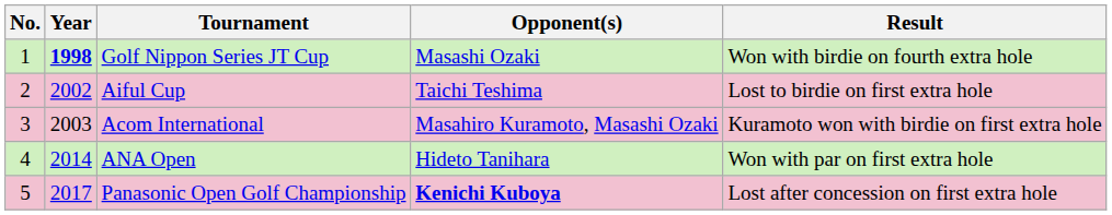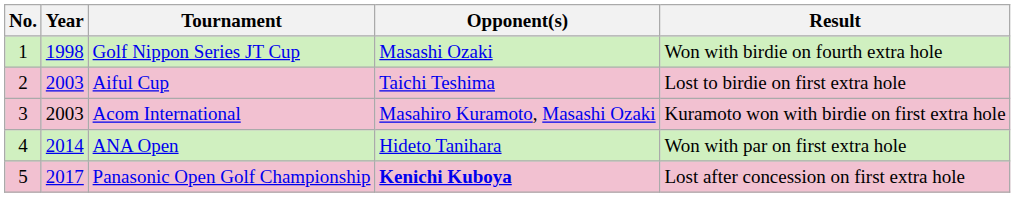Golf Nippon Series JT Cup | Year: bold -> normal
Aiful Cup | Year: 2002 -> 2003
